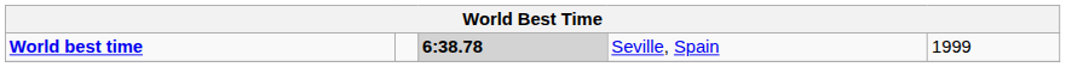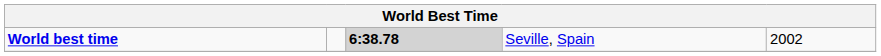World best time | column 5: 1999 -> 2002
